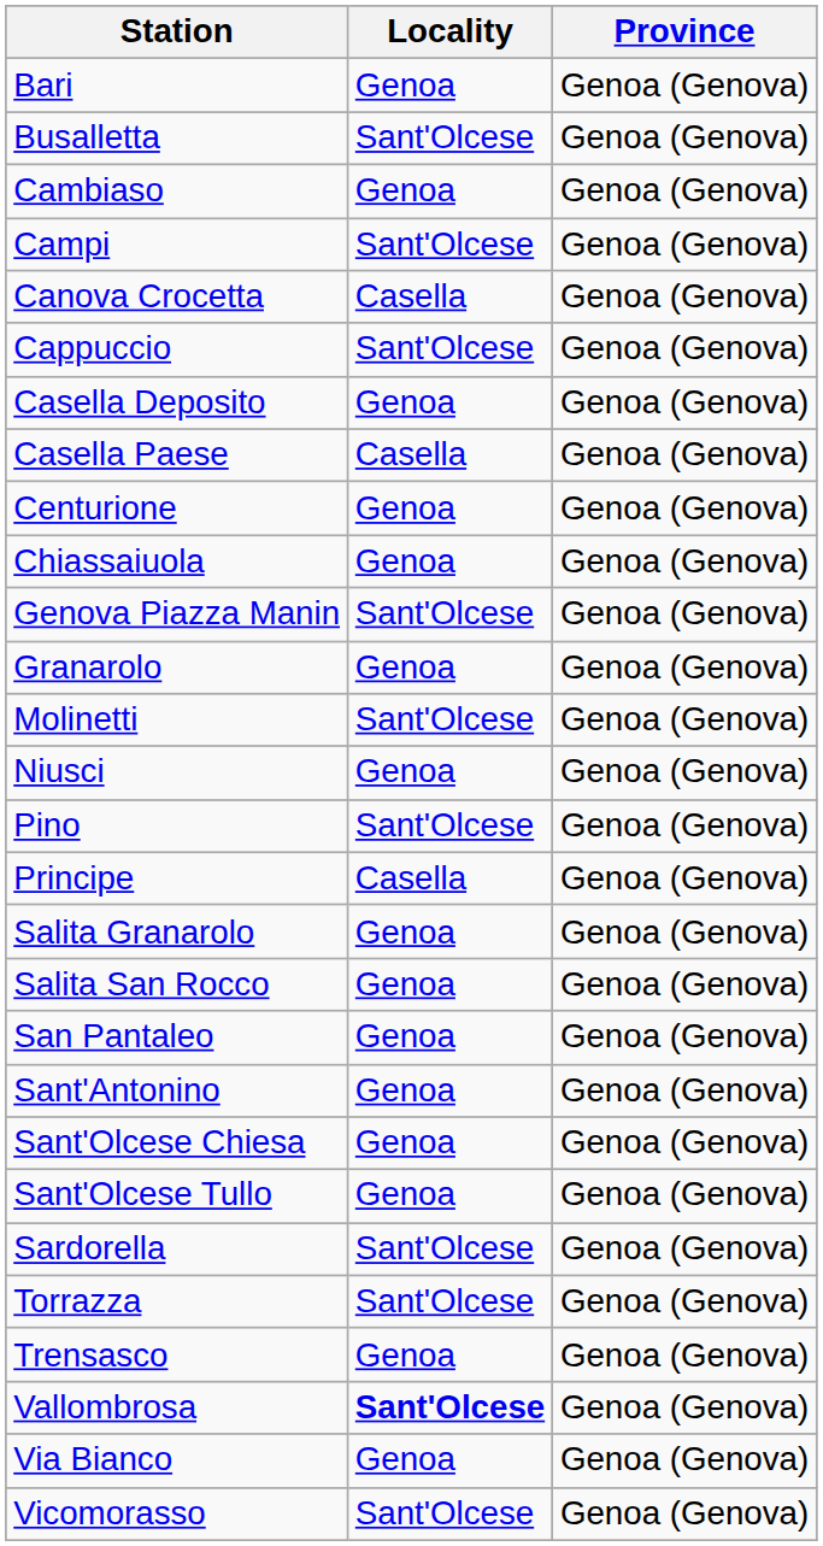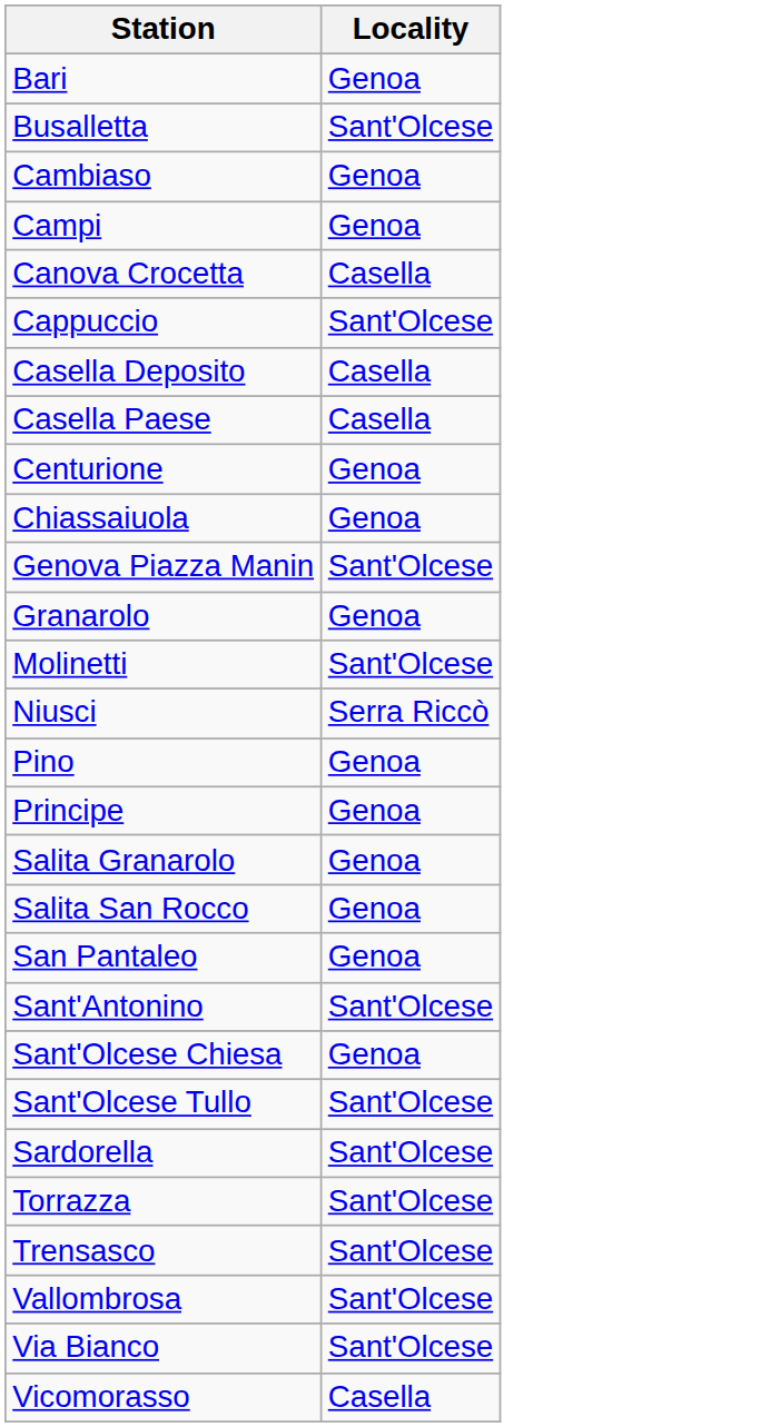- column: Province | Genoa (Genova) | Genoa (Genova) | Genoa (Genova) | Genoa (Genova) | Genoa (Genova) | Genoa (Genova) | Genoa (Genova) | Genoa (Genova) | Genoa (Genova) | Genoa (Genova) | Genoa (Genova) | Genoa (Genova) | Genoa (Genova) | Genoa (Genova) | Genoa (Genova) | Genoa (Genova) | Genoa (Genova) | Genoa (Genova) | Genoa (Genova) | Genoa (Genova) | Genoa (Genova) | Genoa (Genova) | Genoa (Genova) | Genoa (Genova) | Genoa (Genova) | Genoa (Genova) | Genoa (Genova) | Genoa (Genova)
Campi | Locality: Sant'Olcese -> Genoa
Casella Deposito | Locality: Genoa -> Casella
Niusci | Locality: Genoa -> Serra Riccò
Pino | Locality: Sant'Olcese -> Genoa
Principe | Locality: Casella -> Genoa
Sant'Antonino | Locality: Genoa -> Sant'Olcese
Sant'Olcese Tullo | Locality: Genoa -> Sant'Olcese
Trensasco | Locality: Genoa -> Sant'Olcese
Vallombrosa | Locality: bold -> normal
Via Bianco | Locality: Genoa -> Sant'Olcese
Vicomorasso | Locality: Sant'Olcese -> Casella
